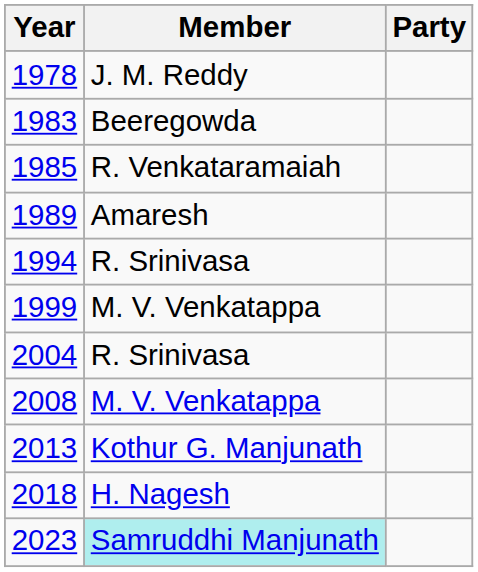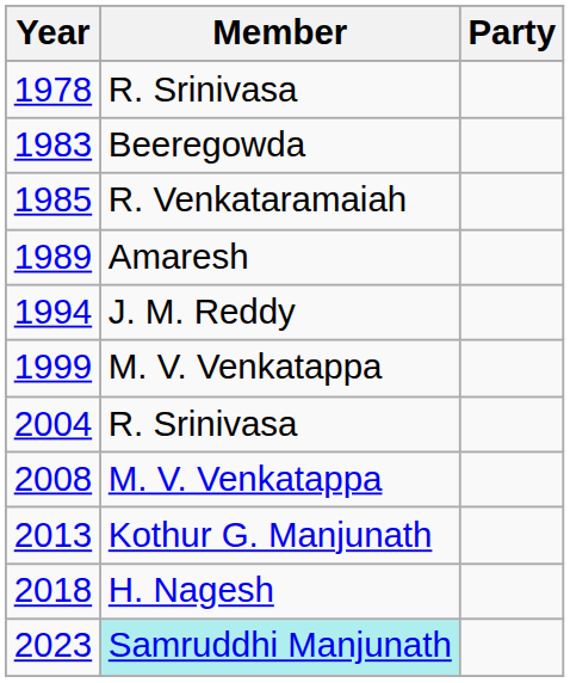1978 | Member: J. M. Reddy -> R. Srinivasa
1994 | Member: R. Srinivasa -> J. M. Reddy
